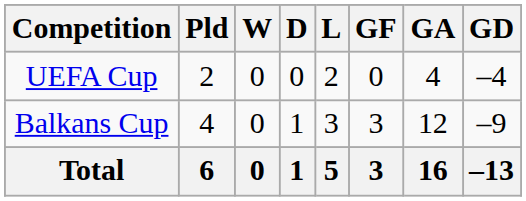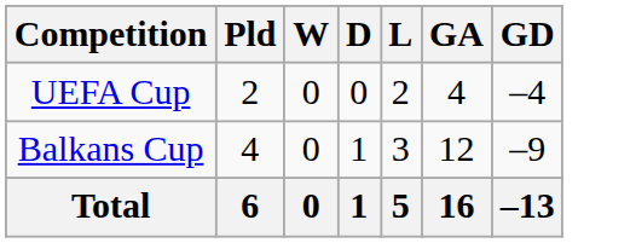- column: GF | 0 | 3 | 3
